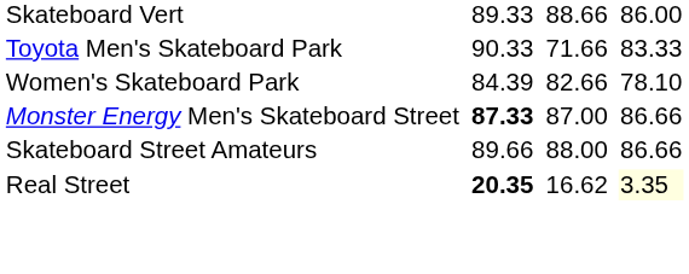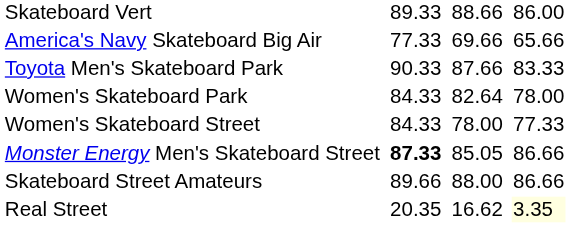+ row: America's Navy Skateboard Big Air | 77.33 | 69.66 | 65.66
Toyota Men's Skateboard Park | column 5: 71.66 -> 87.66
Women's Skateboard Park | column 3: 84.39 -> 84.33
Women's Skateboard Park | column 5: 82.66 -> 82.64
Women's Skateboard Park | column 7: 78.10 -> 78.00
+ row: Women's Skateboard Street | 84.33 | 78.00 | 77.33
Monster Energy Men's Skateboard Street | column 5: 87.00 -> 85.05
Real Street | column 3: bold -> normal
